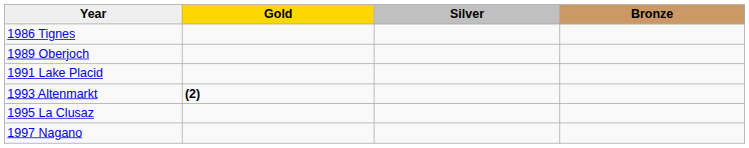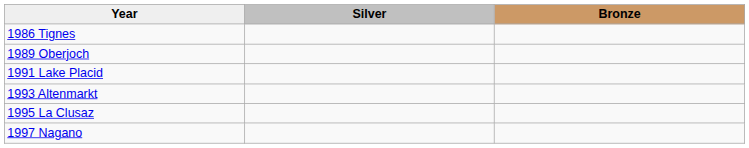- column: Gold | (2)
